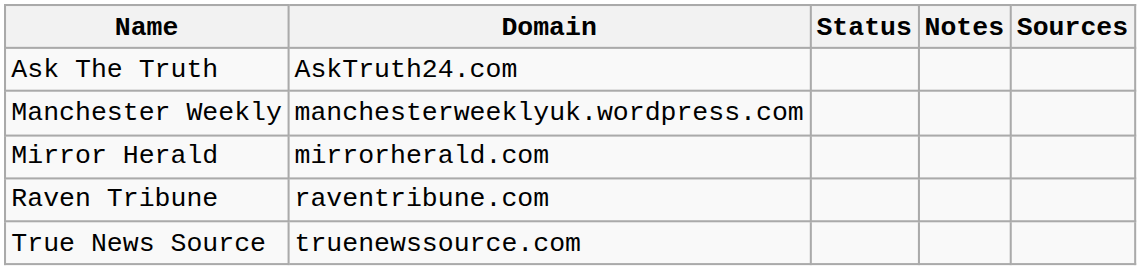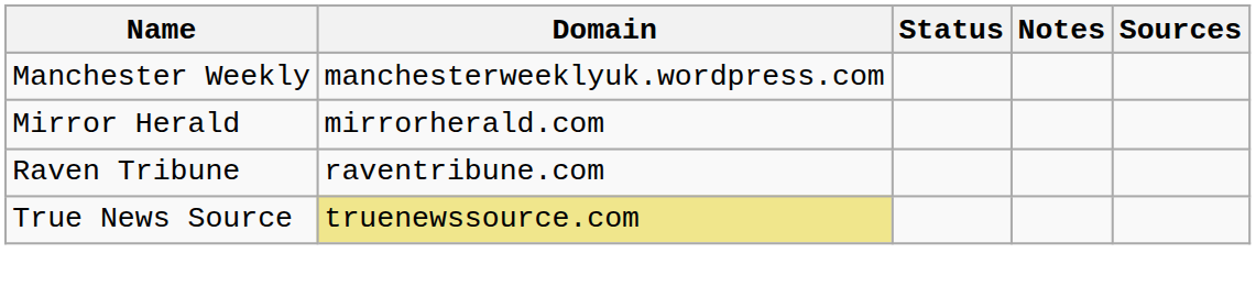- row: Ask The Truth | AskTruth24.com
True News Source | Domain: no background -> khaki background
